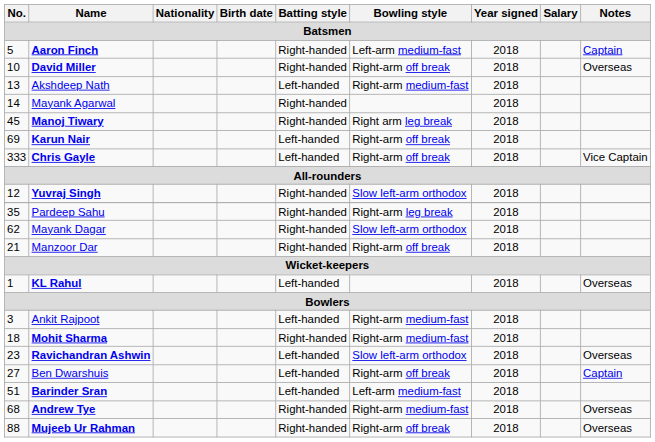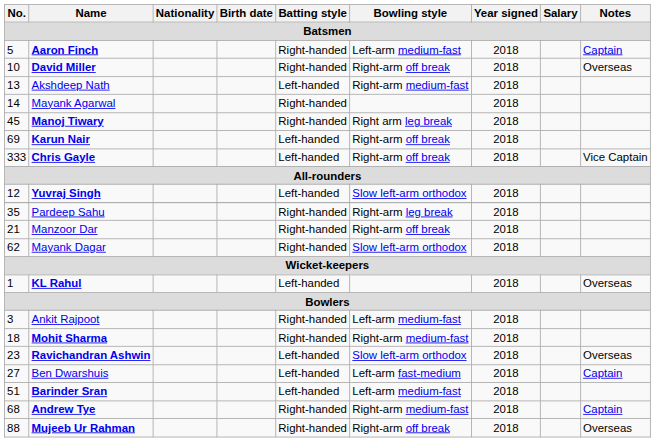Yuvraj Singh | Batting style: Right-handed -> Left-handed
rows swapped: Mayank Dagar <-> Manzoor Dar
Ankit Rajpoot | Batting style: Left-handed -> Right-handed
Ankit Rajpoot | Bowling style: Right-arm medium-fast -> Left-arm medium-fast
Ben Dwarshuis | Bowling style: Right-arm off break -> Left-arm fast-medium
Andrew Tye | Notes: Overseas -> Captain
